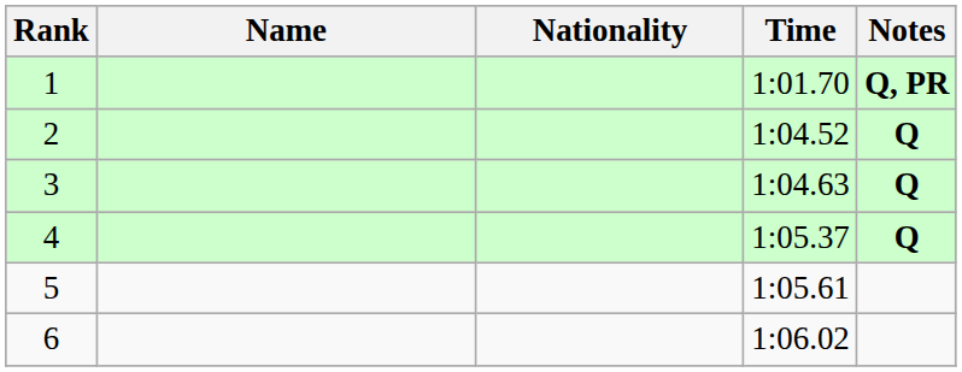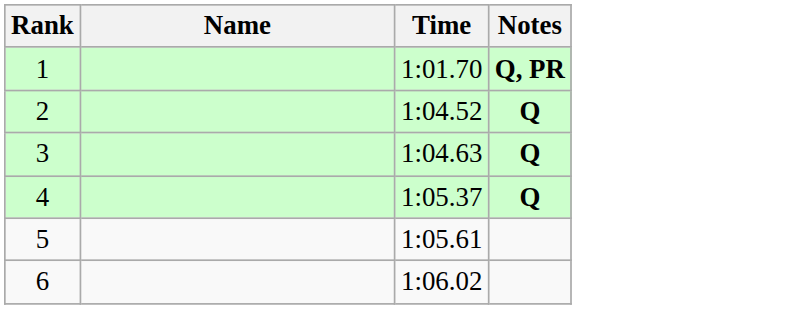- column: Nationality
